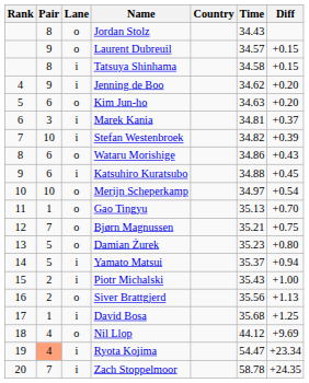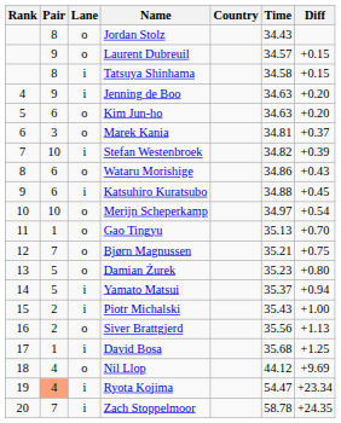Jenning de Boo | Time: 34.62 -> 34.63
Marek Kania | Lane: i -> o
